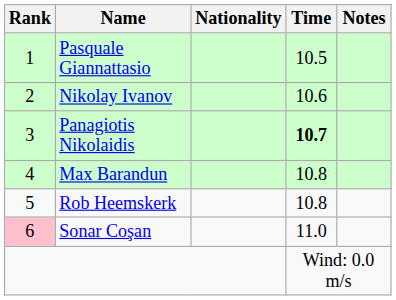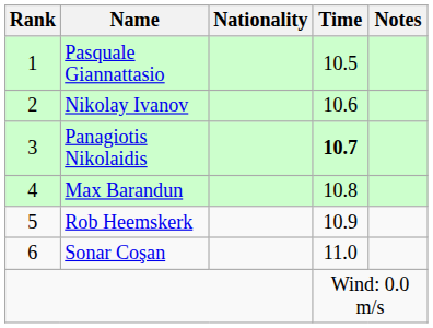Rob Heemskerk | Time: 10.8 -> 10.9
Sonar Coşan | Rank: pink background -> no background
